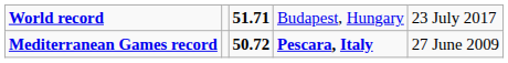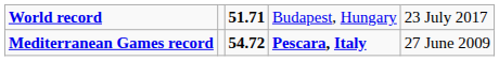Mediterranean Games record | column 3: 50.72 -> 54.72
